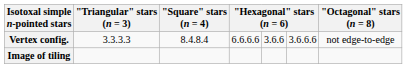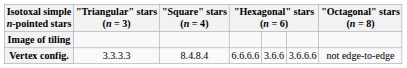rows swapped: Image of tiling <-> Vertex config.
